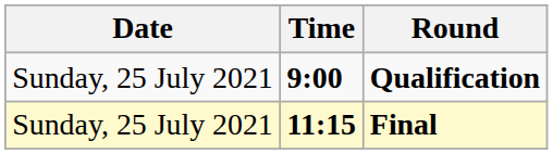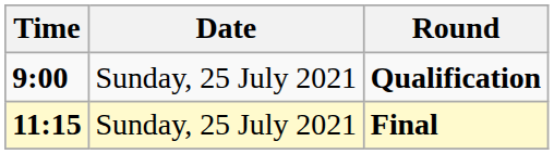columns swapped: Date <-> Time
